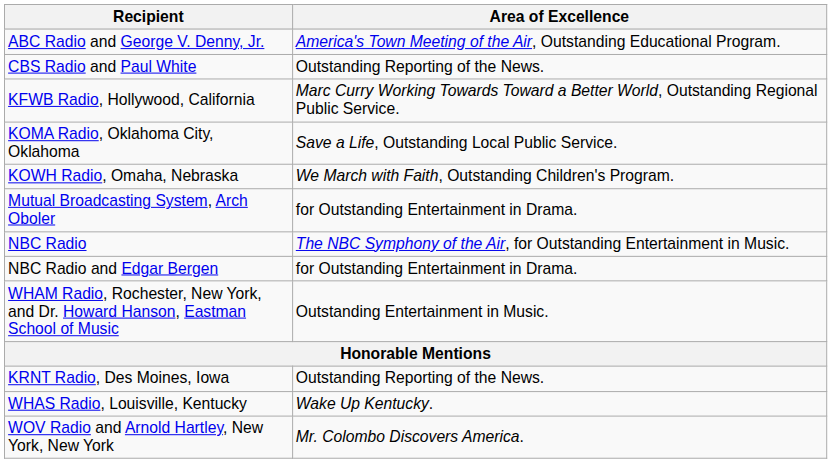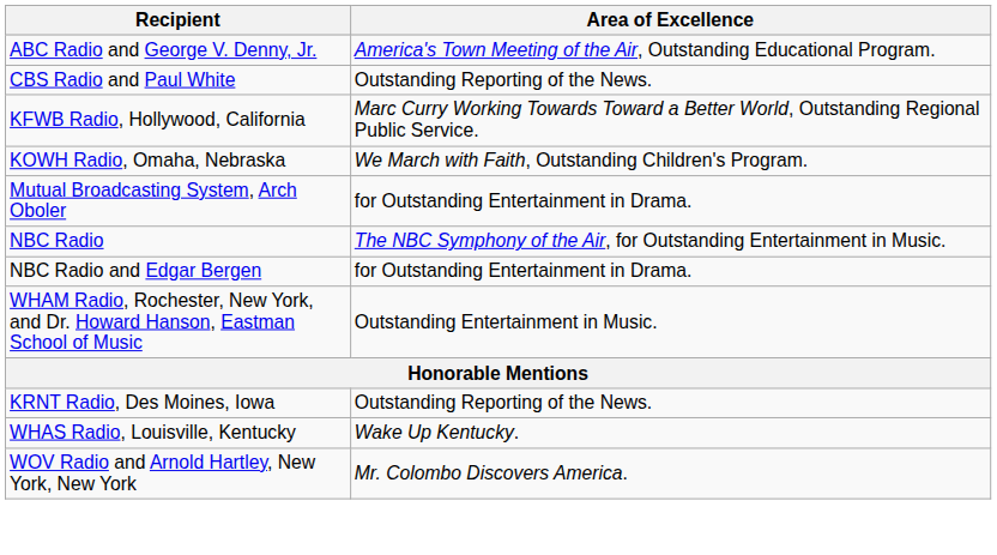- row: KOMA Radio, Oklahoma City, Oklahoma | Save a Life, Outstanding Local Public Service.
